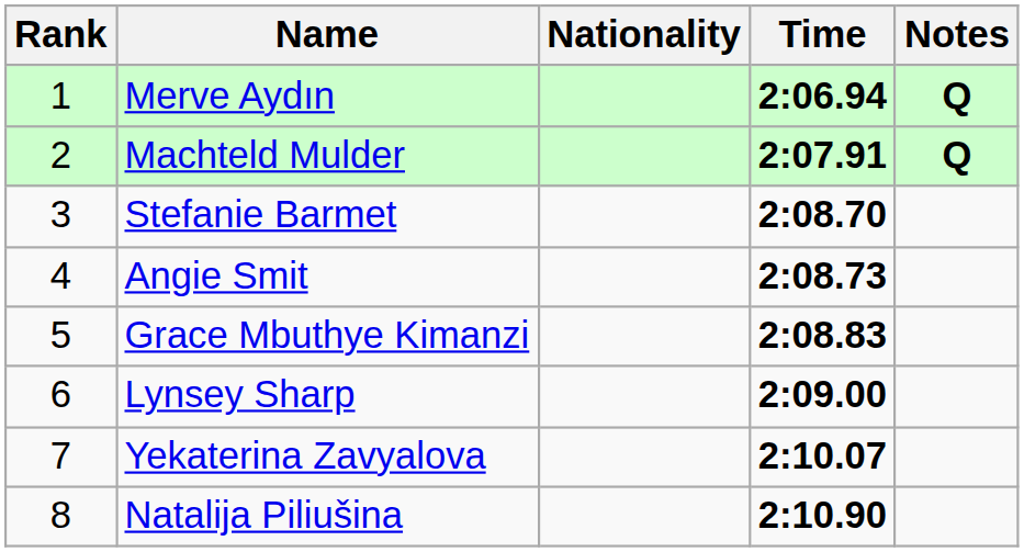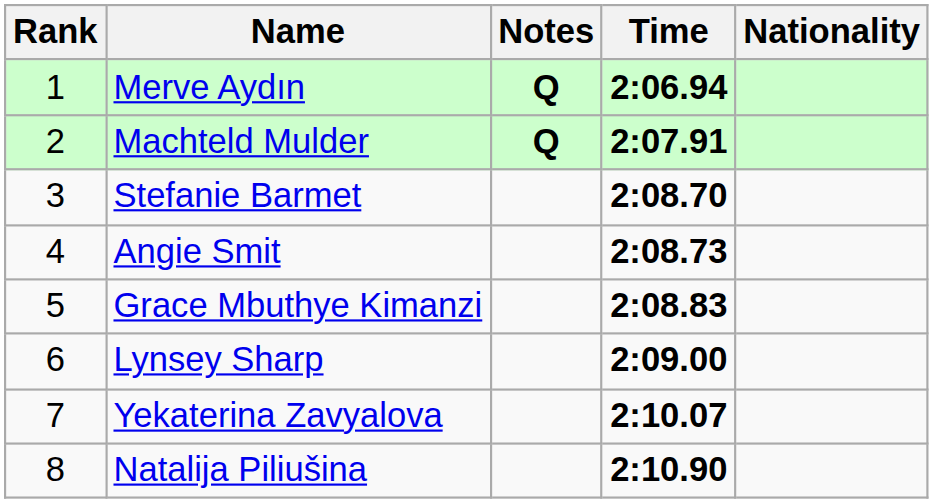columns swapped: Nationality <-> Notes
